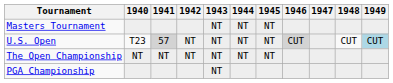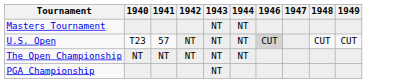- column: 1945 | NT | NT | NT
U.S. Open | 1941: lightgrey background -> no background
U.S. Open | 1949: lightblue background -> no background
